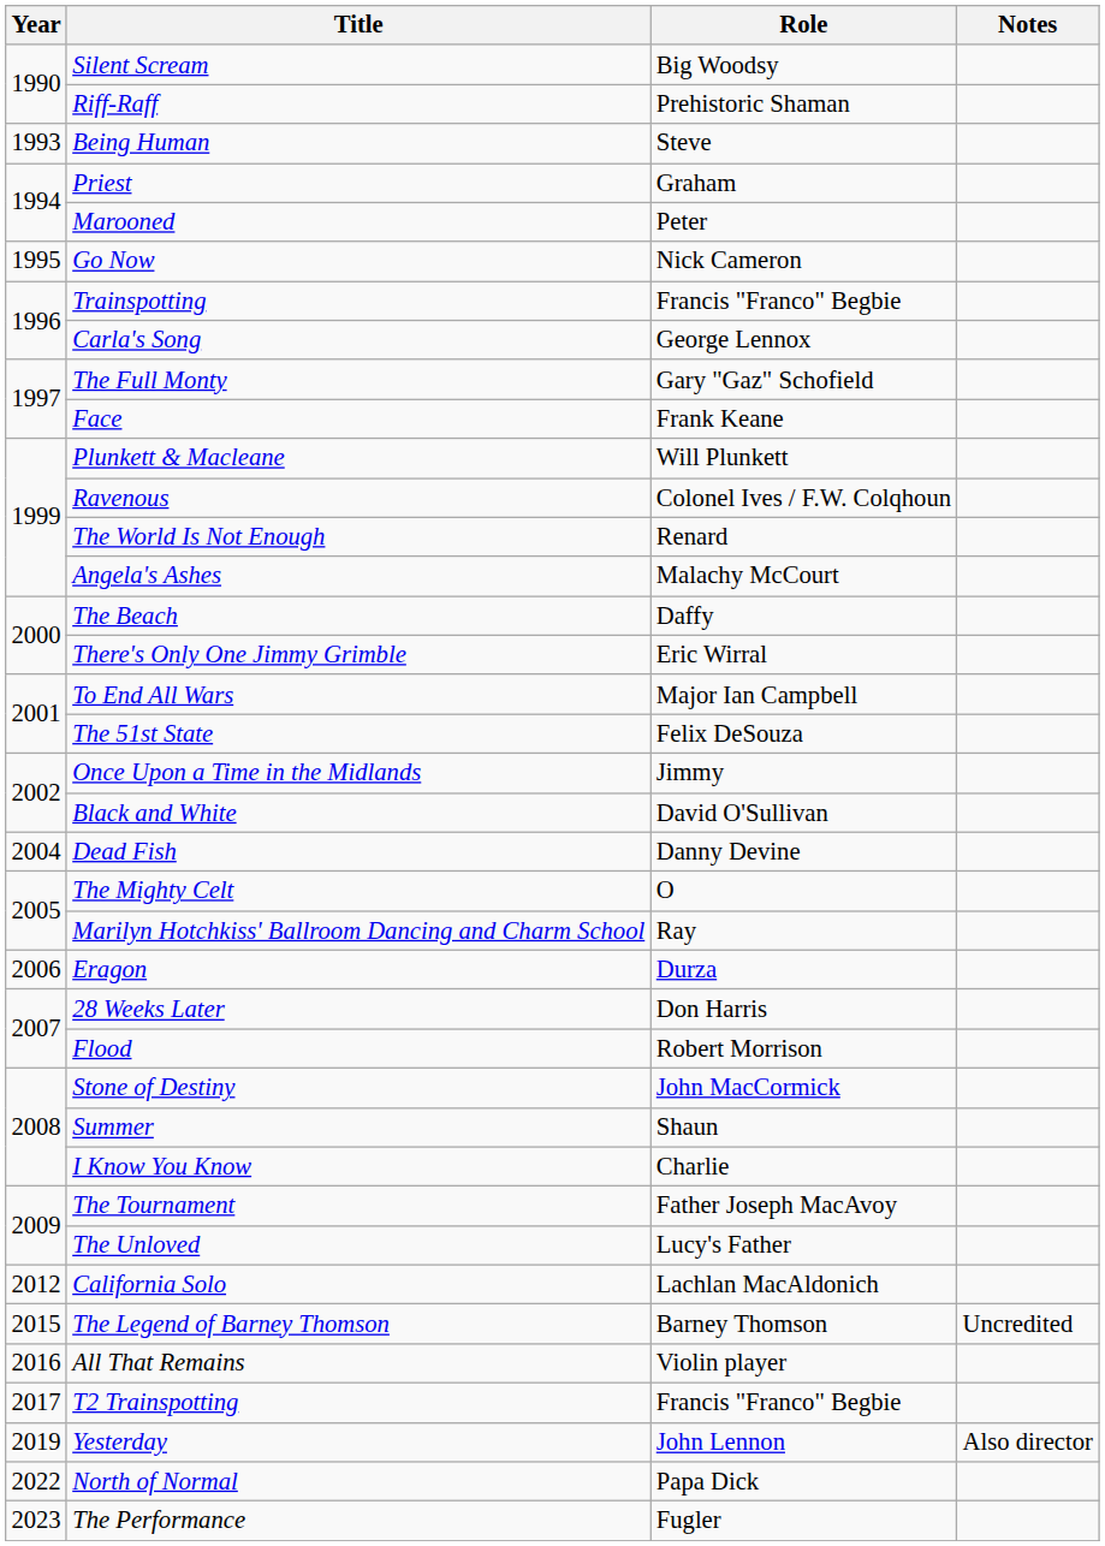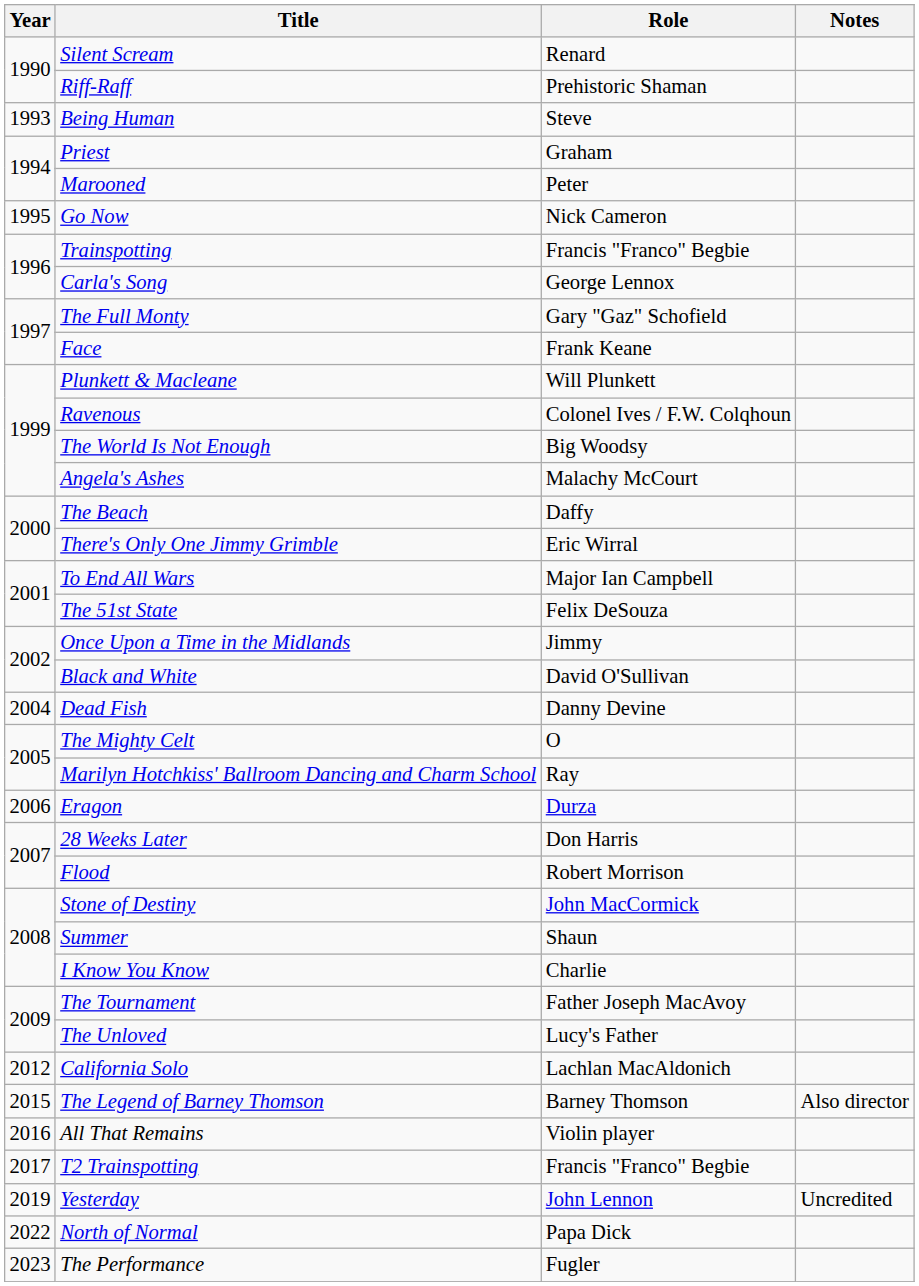Silent Scream | Role: Big Woodsy -> Renard
The World Is Not Enough | Role: Renard -> Big Woodsy
The Legend of Barney Thomson | Notes: Uncredited -> Also director
Yesterday | Notes: Also director -> Uncredited
